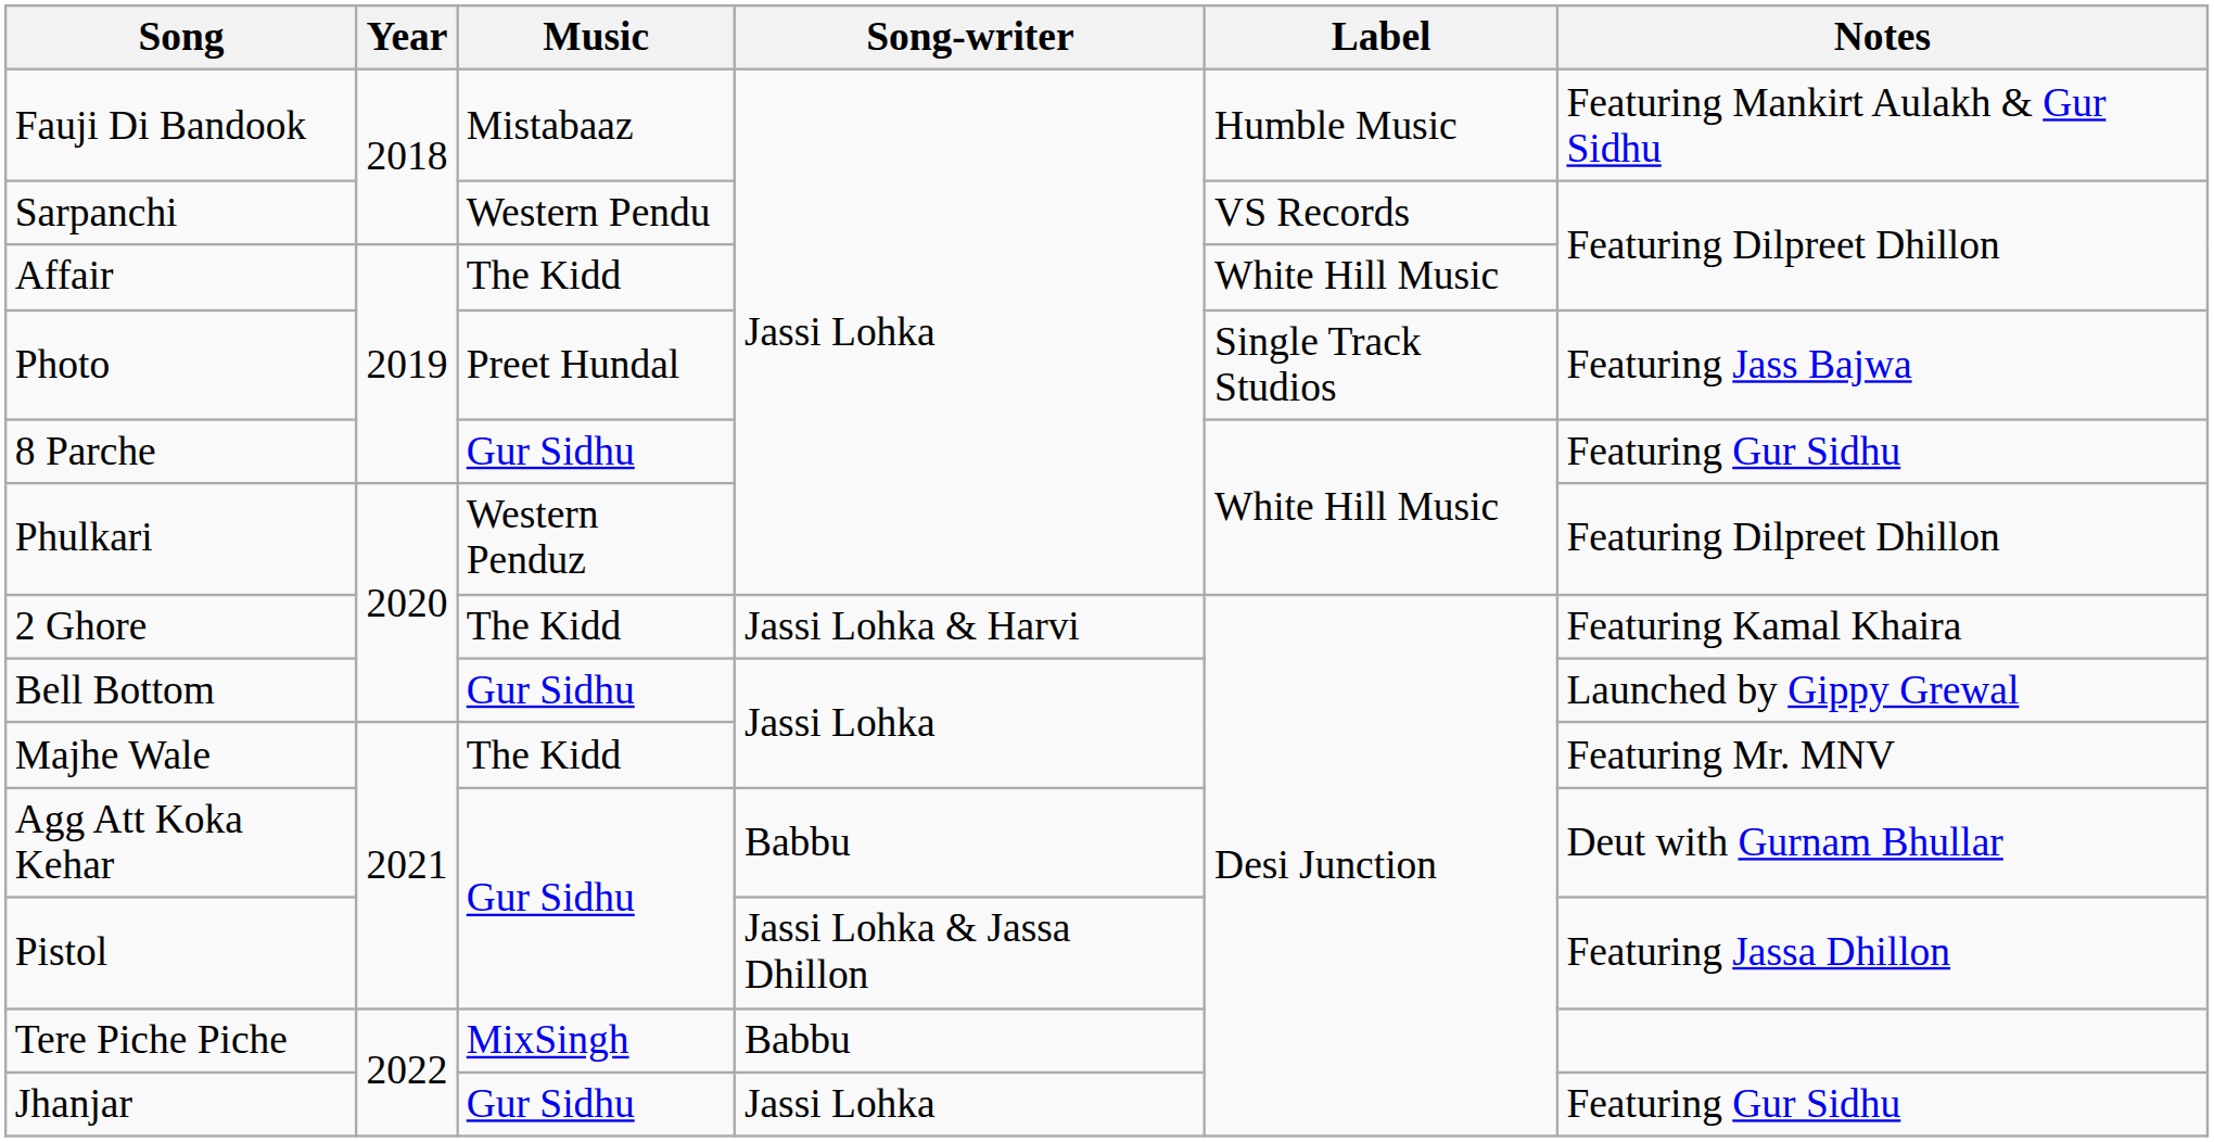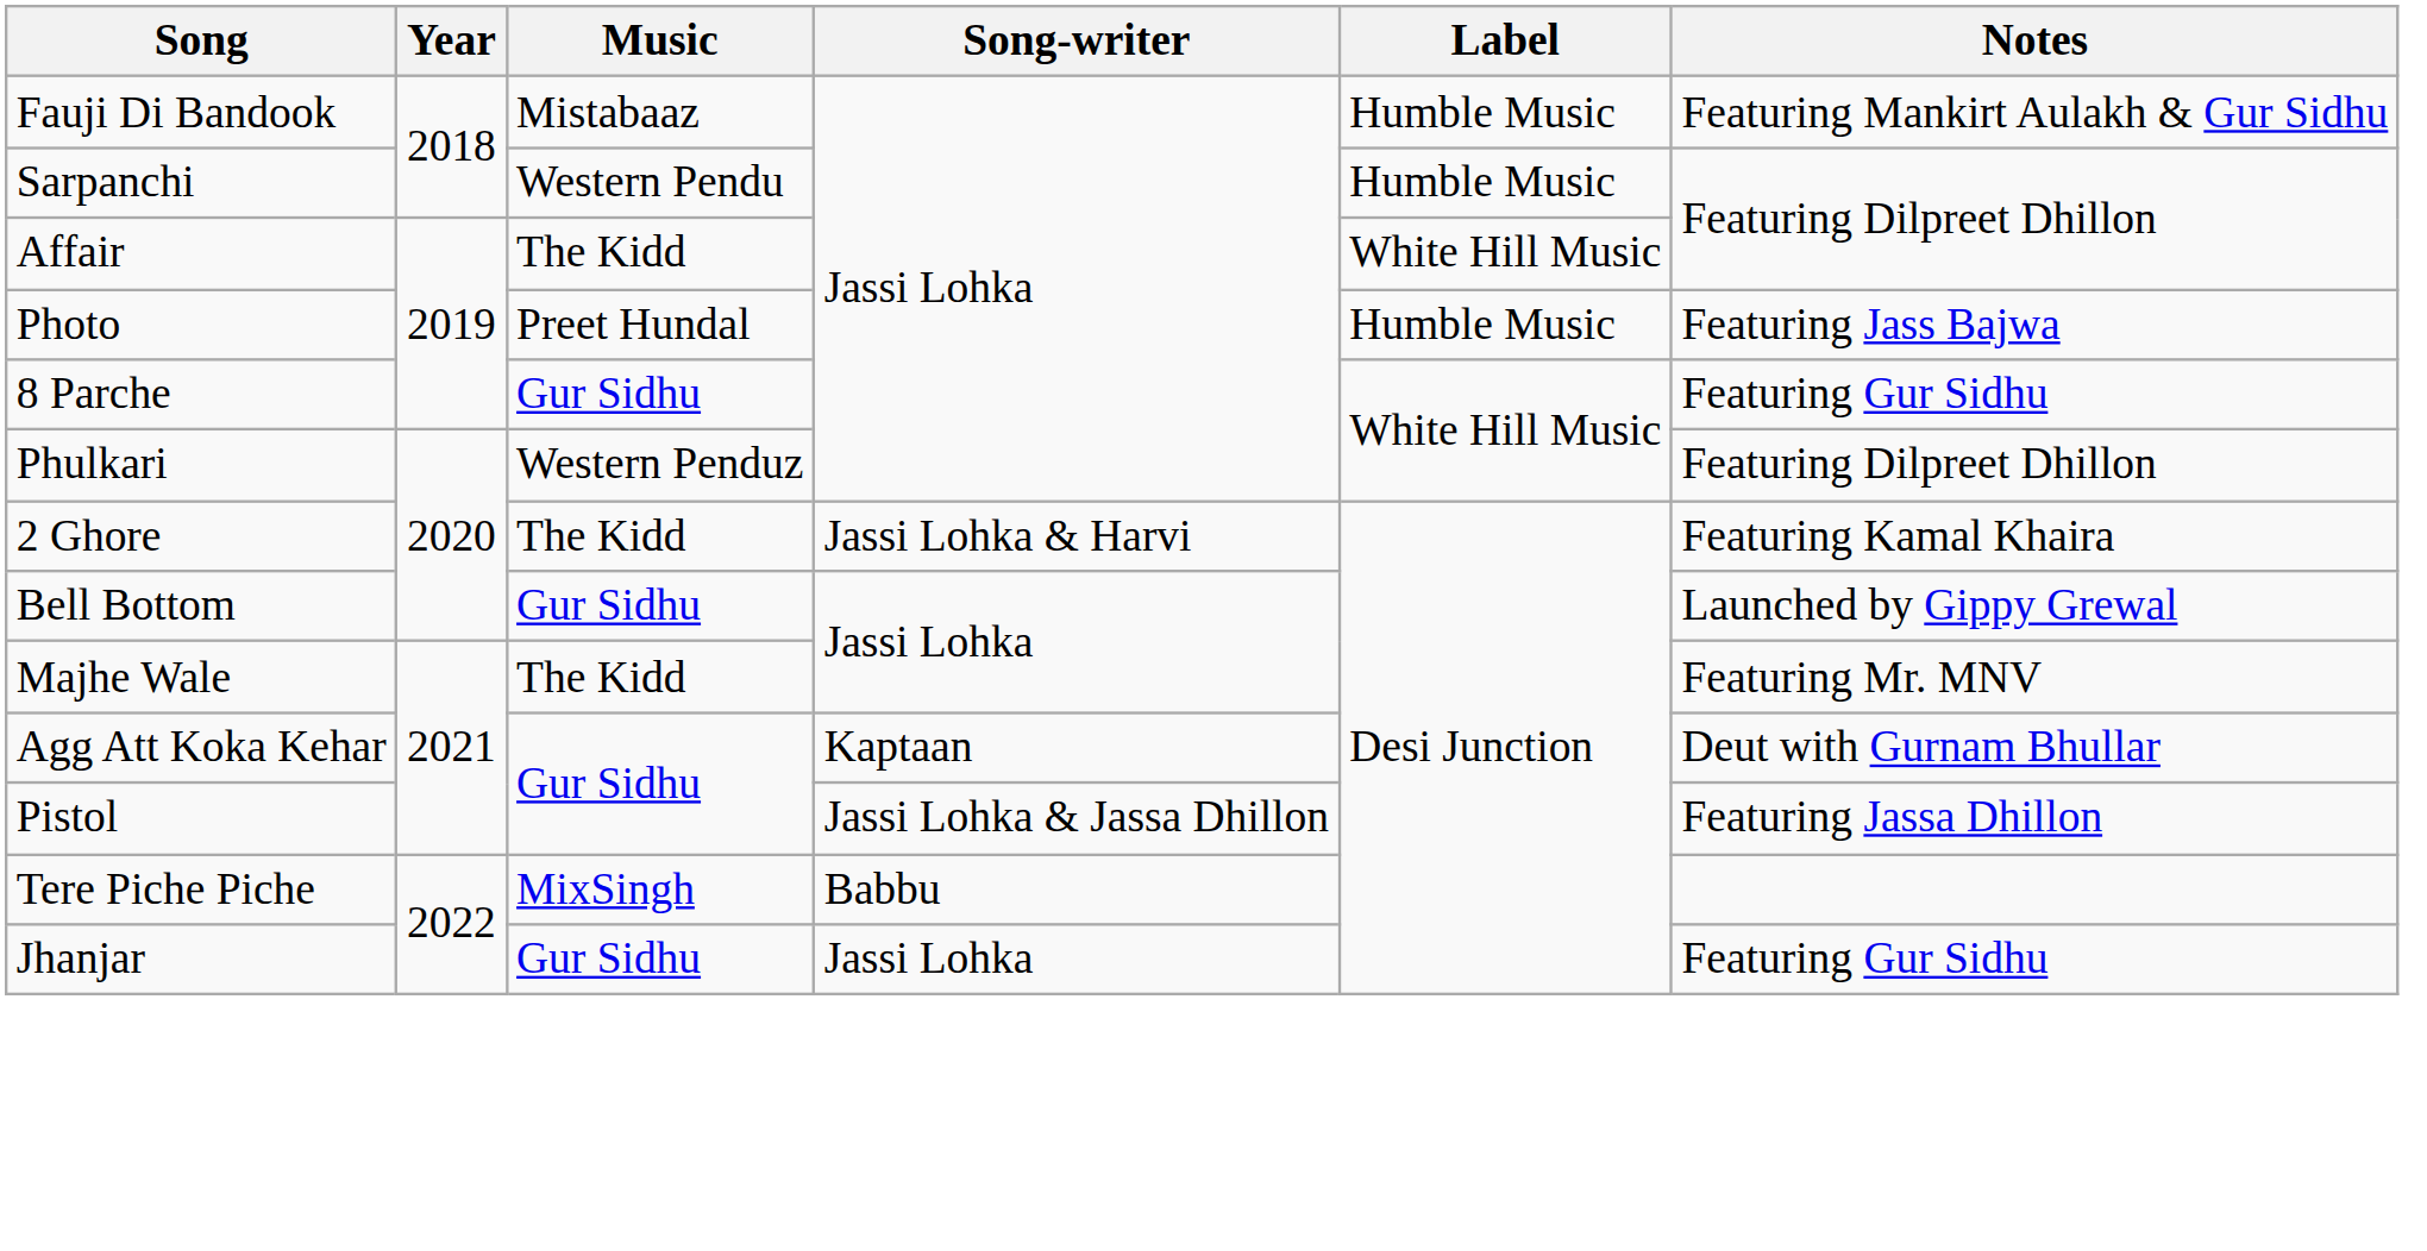Sarpanchi | Label: VS Records -> Humble Music
Photo | Label: Single Track Studios -> Humble Music
Agg Att Koka Kehar | Song-writer: Babbu -> Kaptaan
